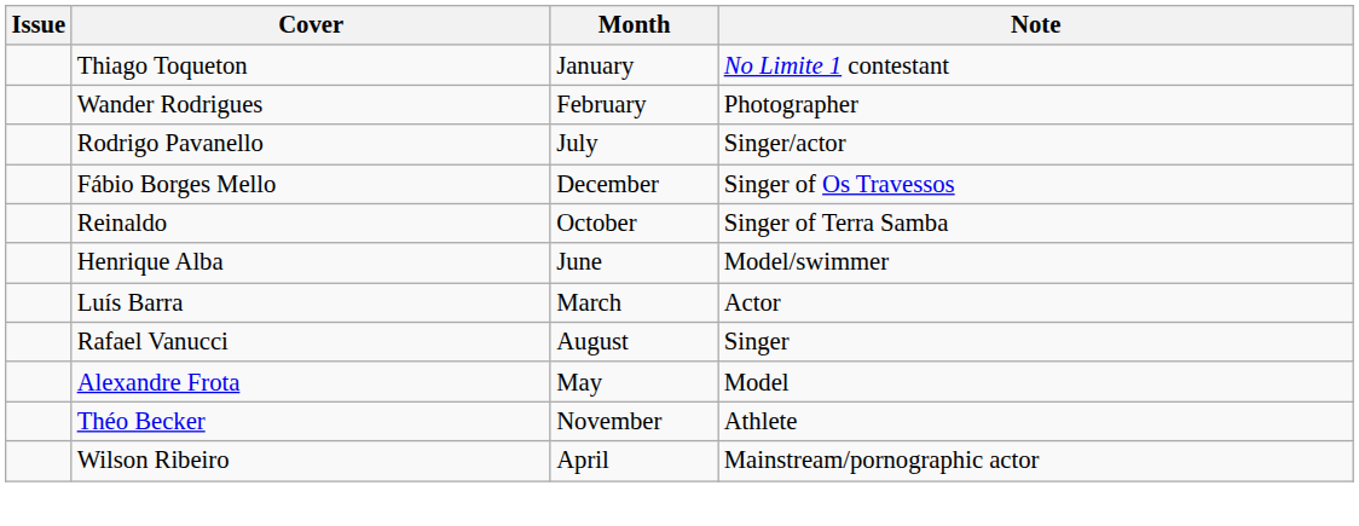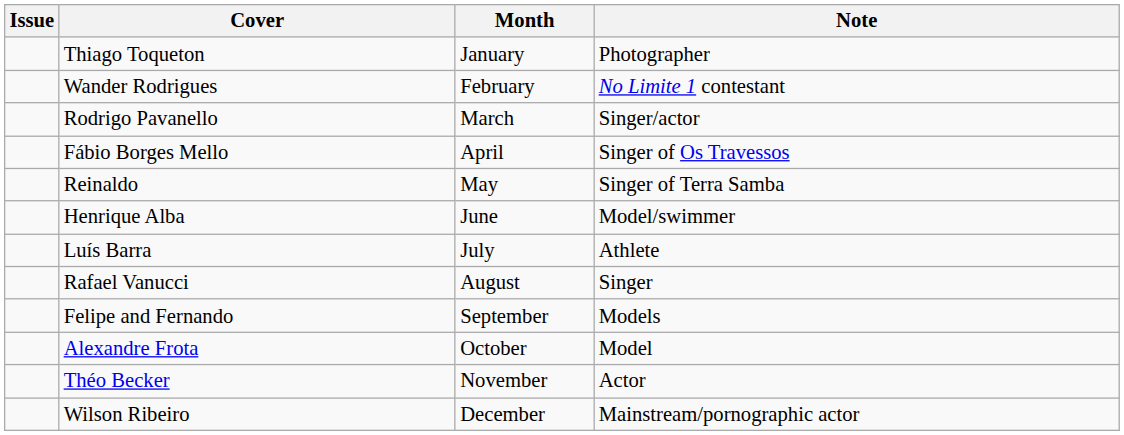Thiago Toqueton | Note: No Limite 1 contestant -> Photographer
Wander Rodrigues | Note: Photographer -> No Limite 1 contestant
Rodrigo Pavanello | Month: July -> March
Fábio Borges Mello | Month: December -> April
Reinaldo | Month: October -> May
Luís Barra | Month: March -> July
Luís Barra | Note: Actor -> Athlete
+ row: Felipe and Fernando | September | Models
Alexandre Frota | Month: May -> October
Théo Becker | Note: Athlete -> Actor
Wilson Ribeiro | Month: April -> December
